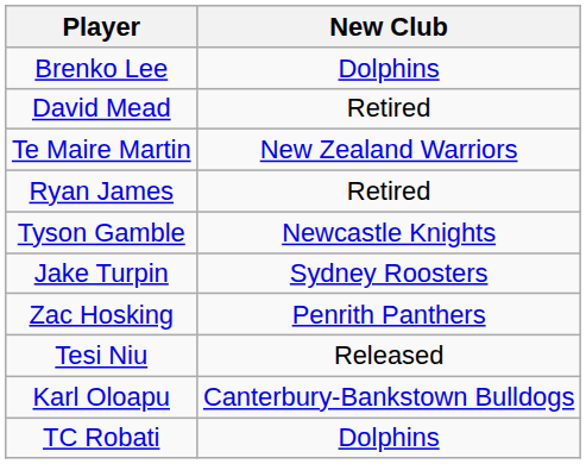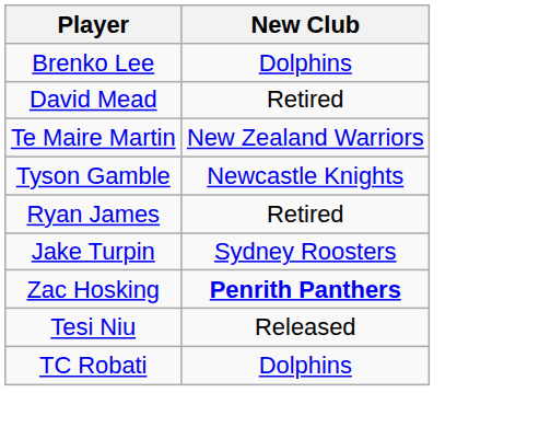rows swapped: Ryan James <-> Tyson Gamble
Zac Hosking | New Club: normal -> bold
- row: Karl Oloapu | Canterbury-Bankstown Bulldogs
